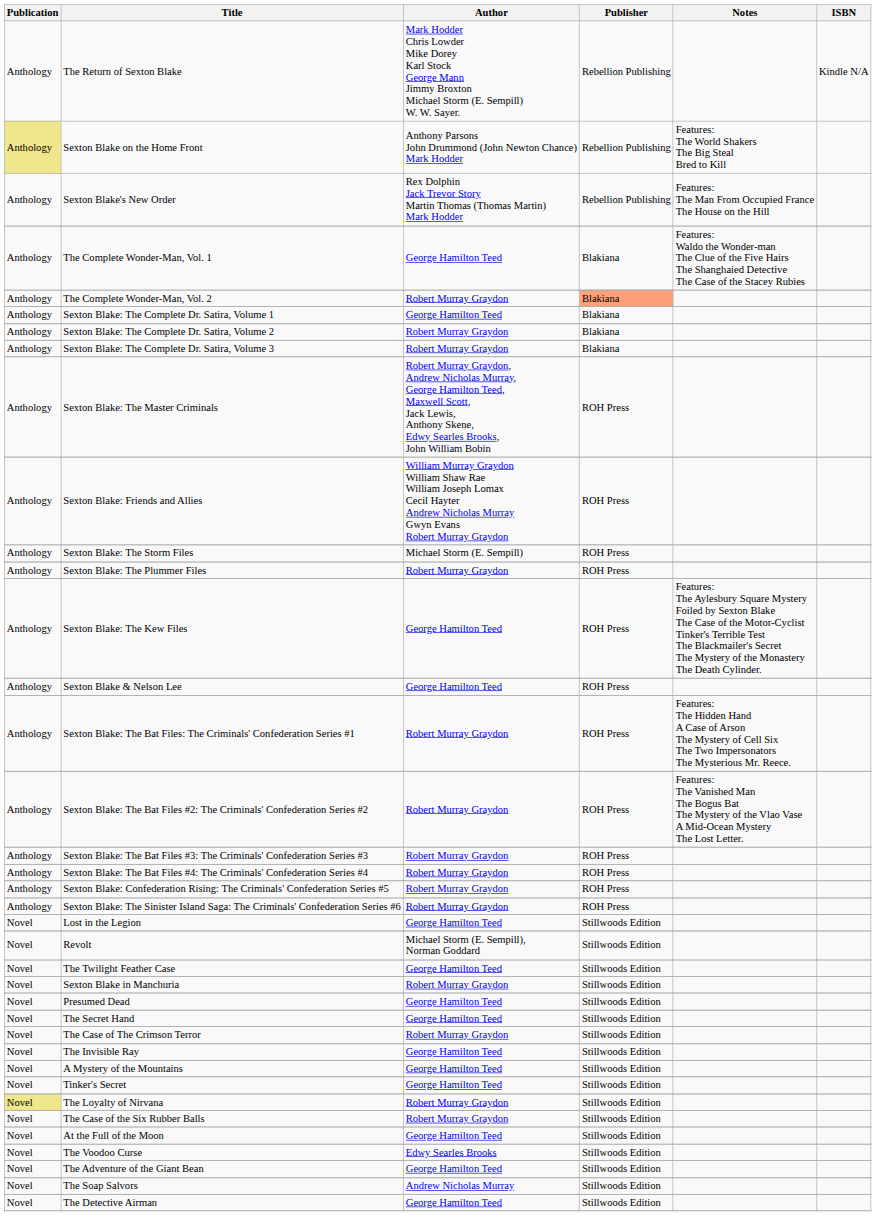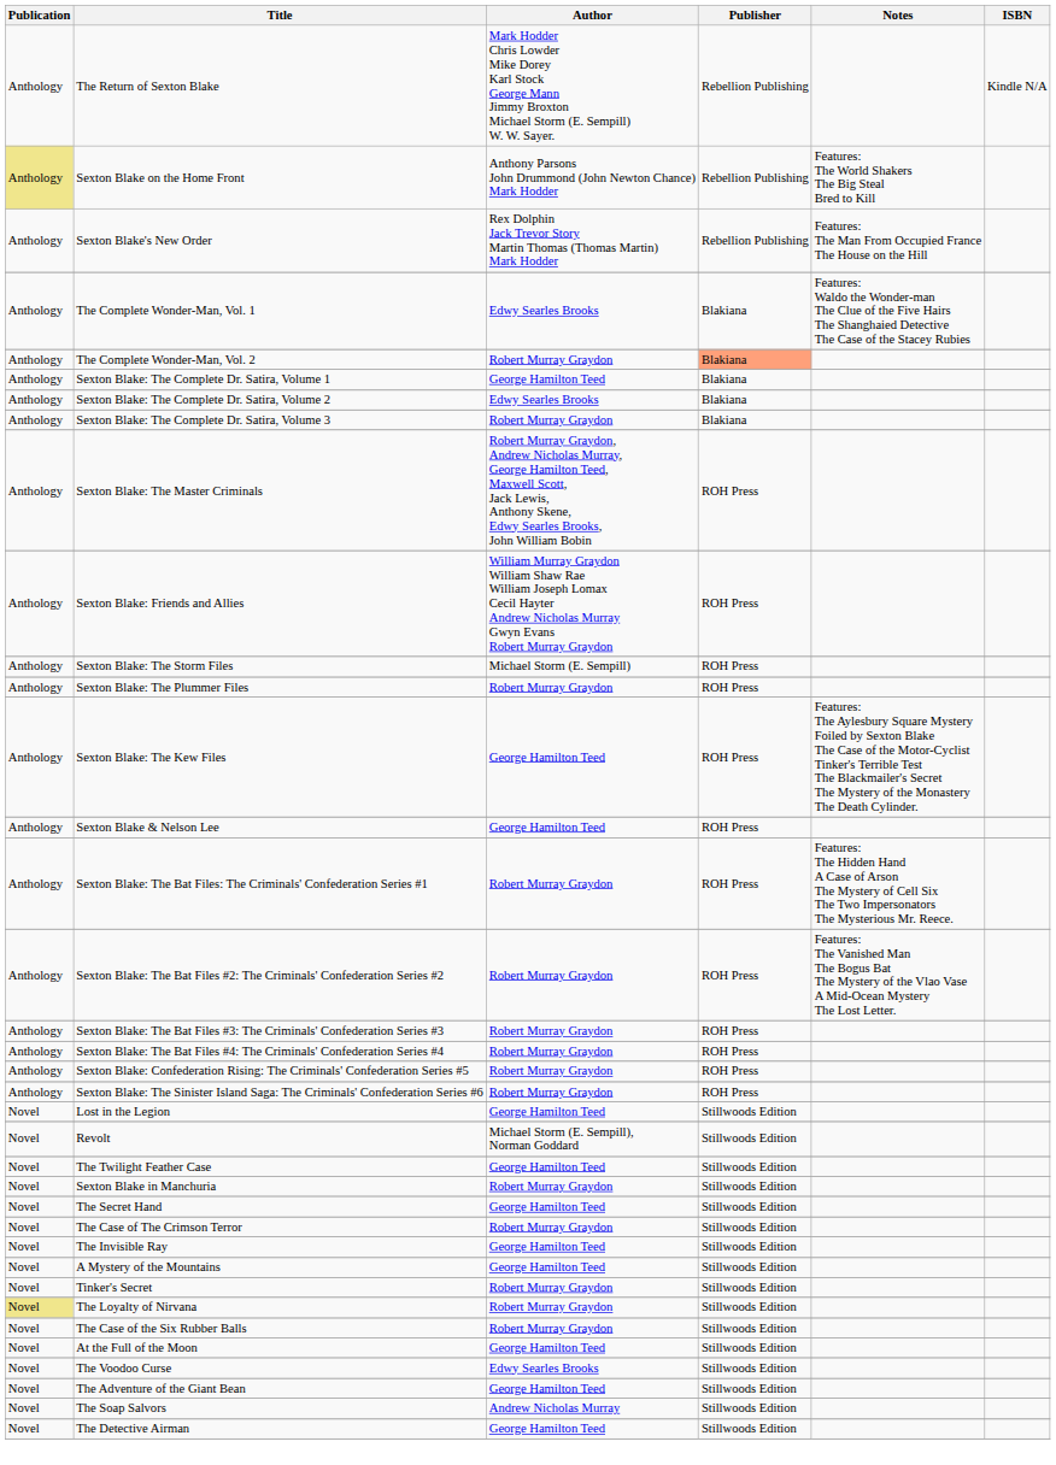The Complete Wonder-Man, Vol. 1 | Author: George Hamilton Teed -> Edwy Searles Brooks
Sexton Blake: The Complete Dr. Satira, Volume 2 | Author: Robert Murray Graydon -> Edwy Searles Brooks
- row: Novel | Presumed Dead | George Hamilton Teed | Stillwoods Edition
Tinker's Secret | Author: George Hamilton Teed -> Robert Murray Graydon
